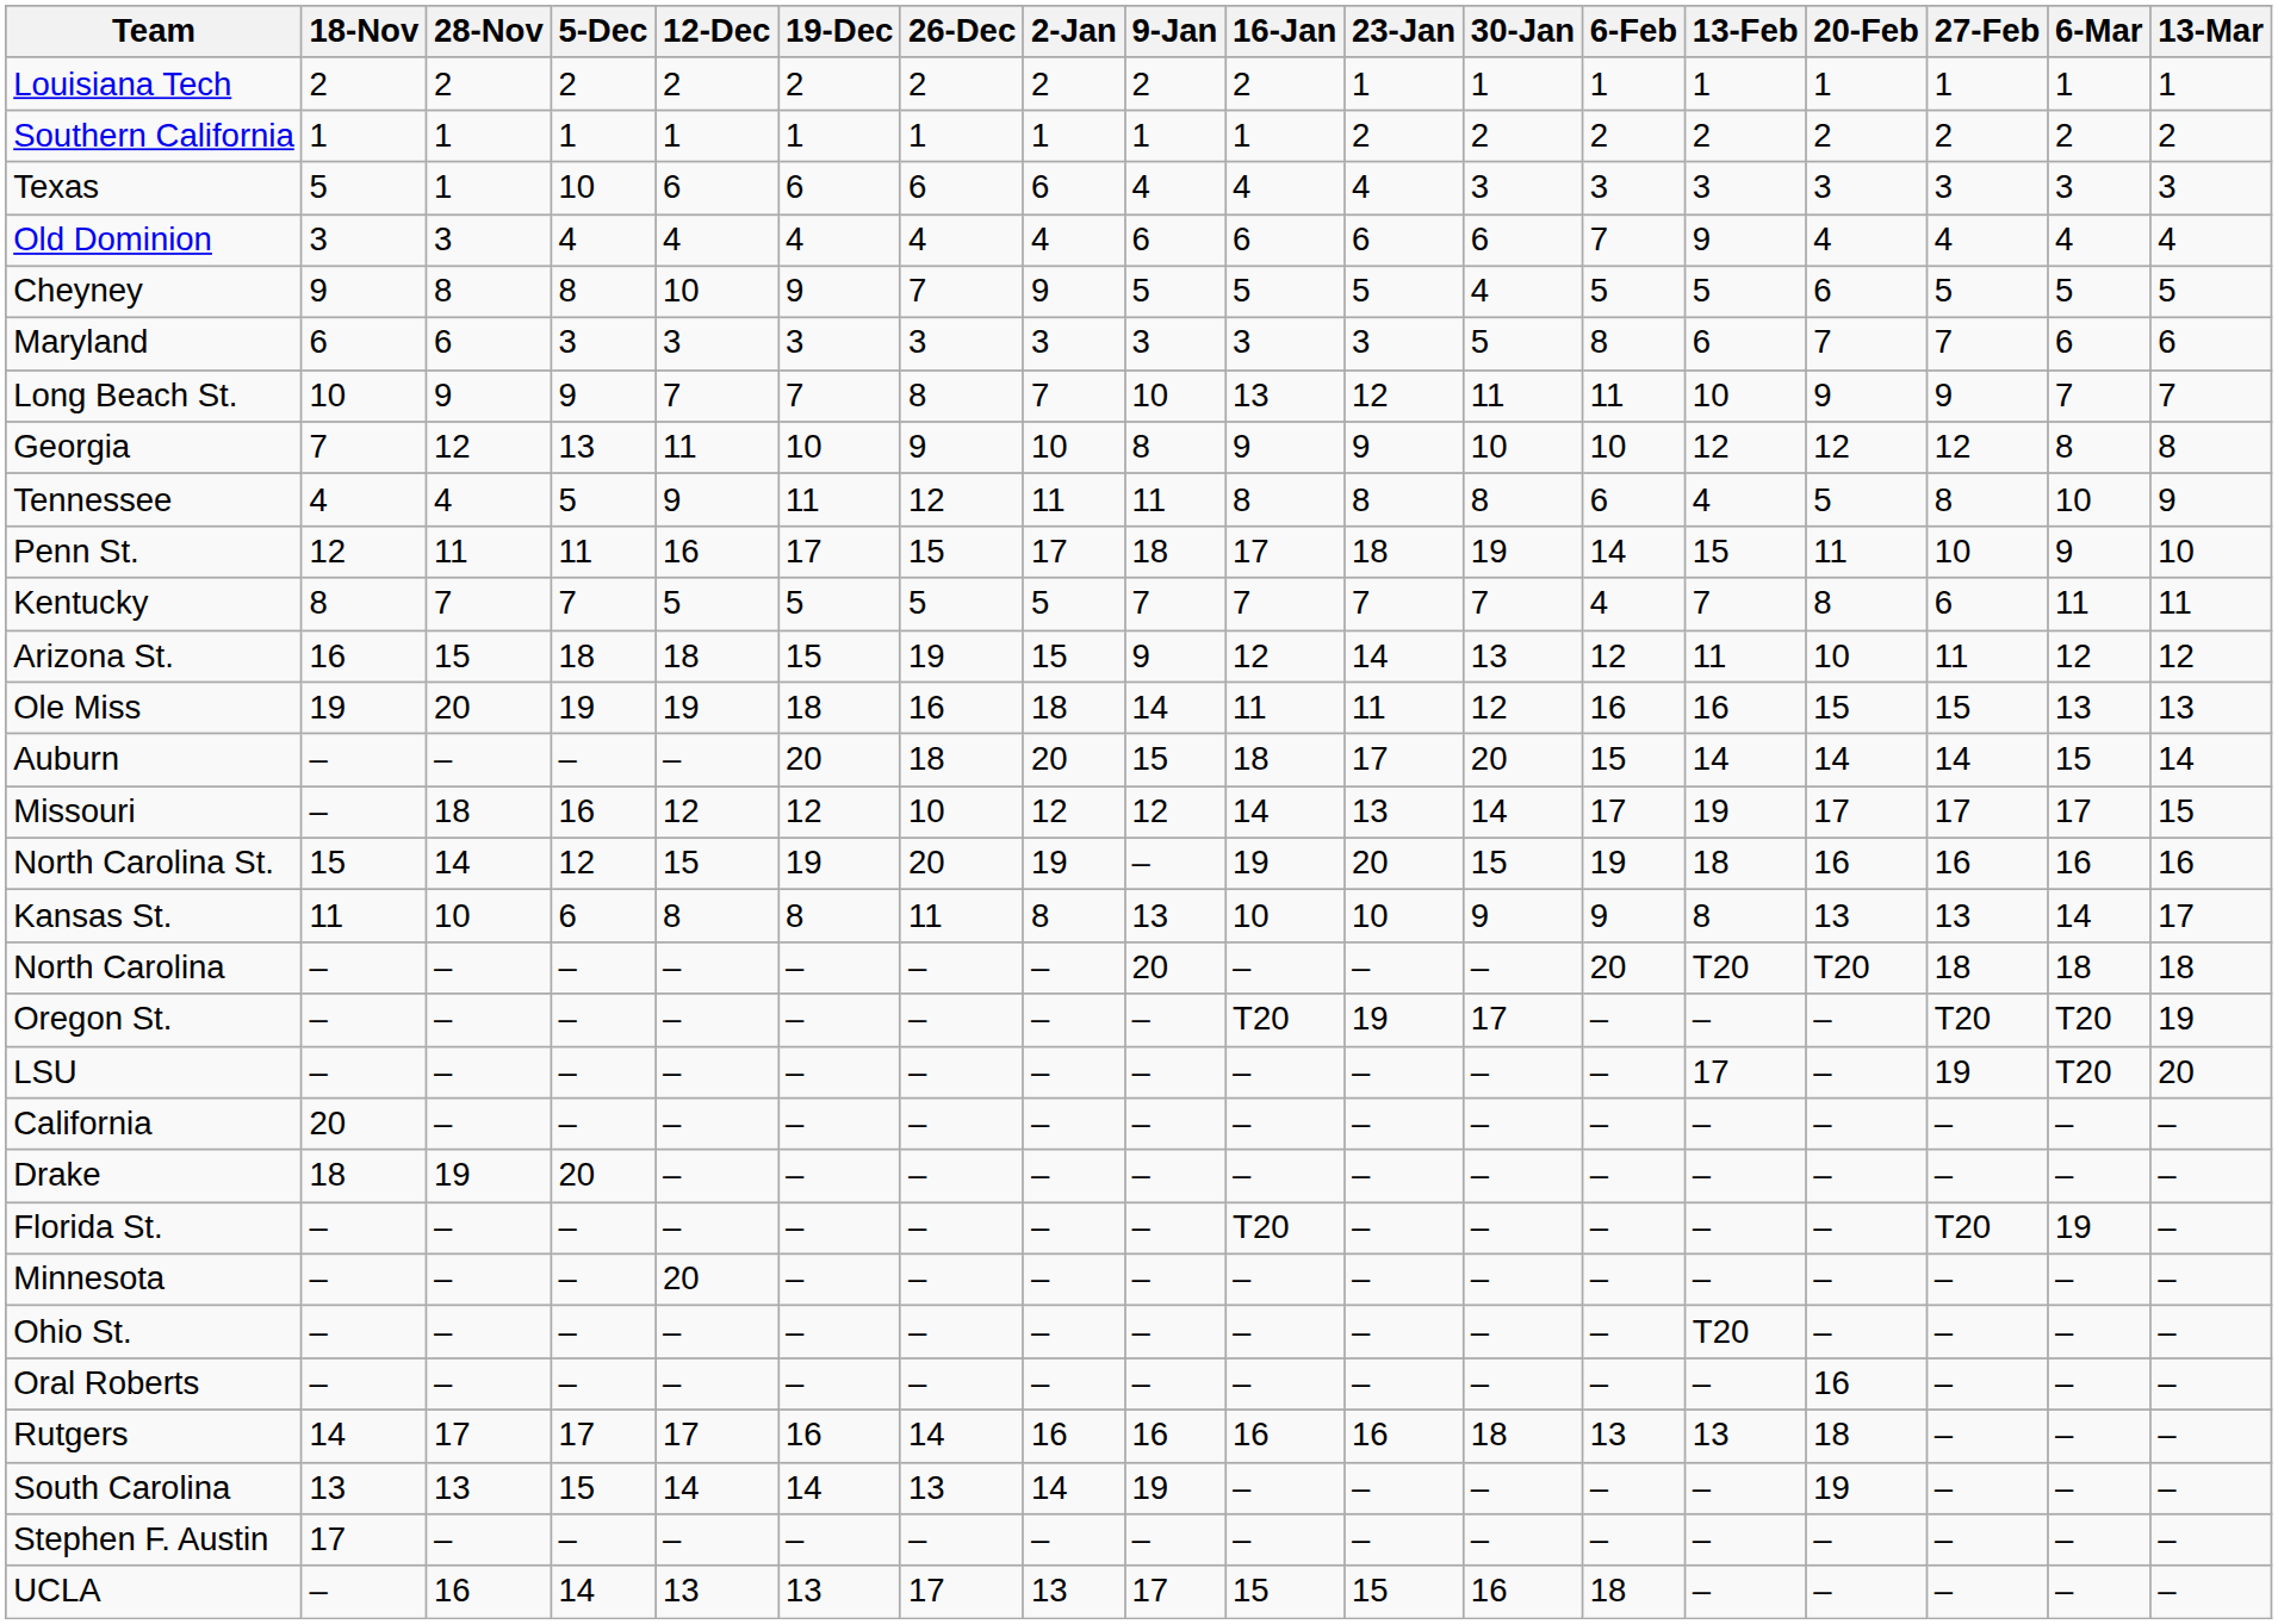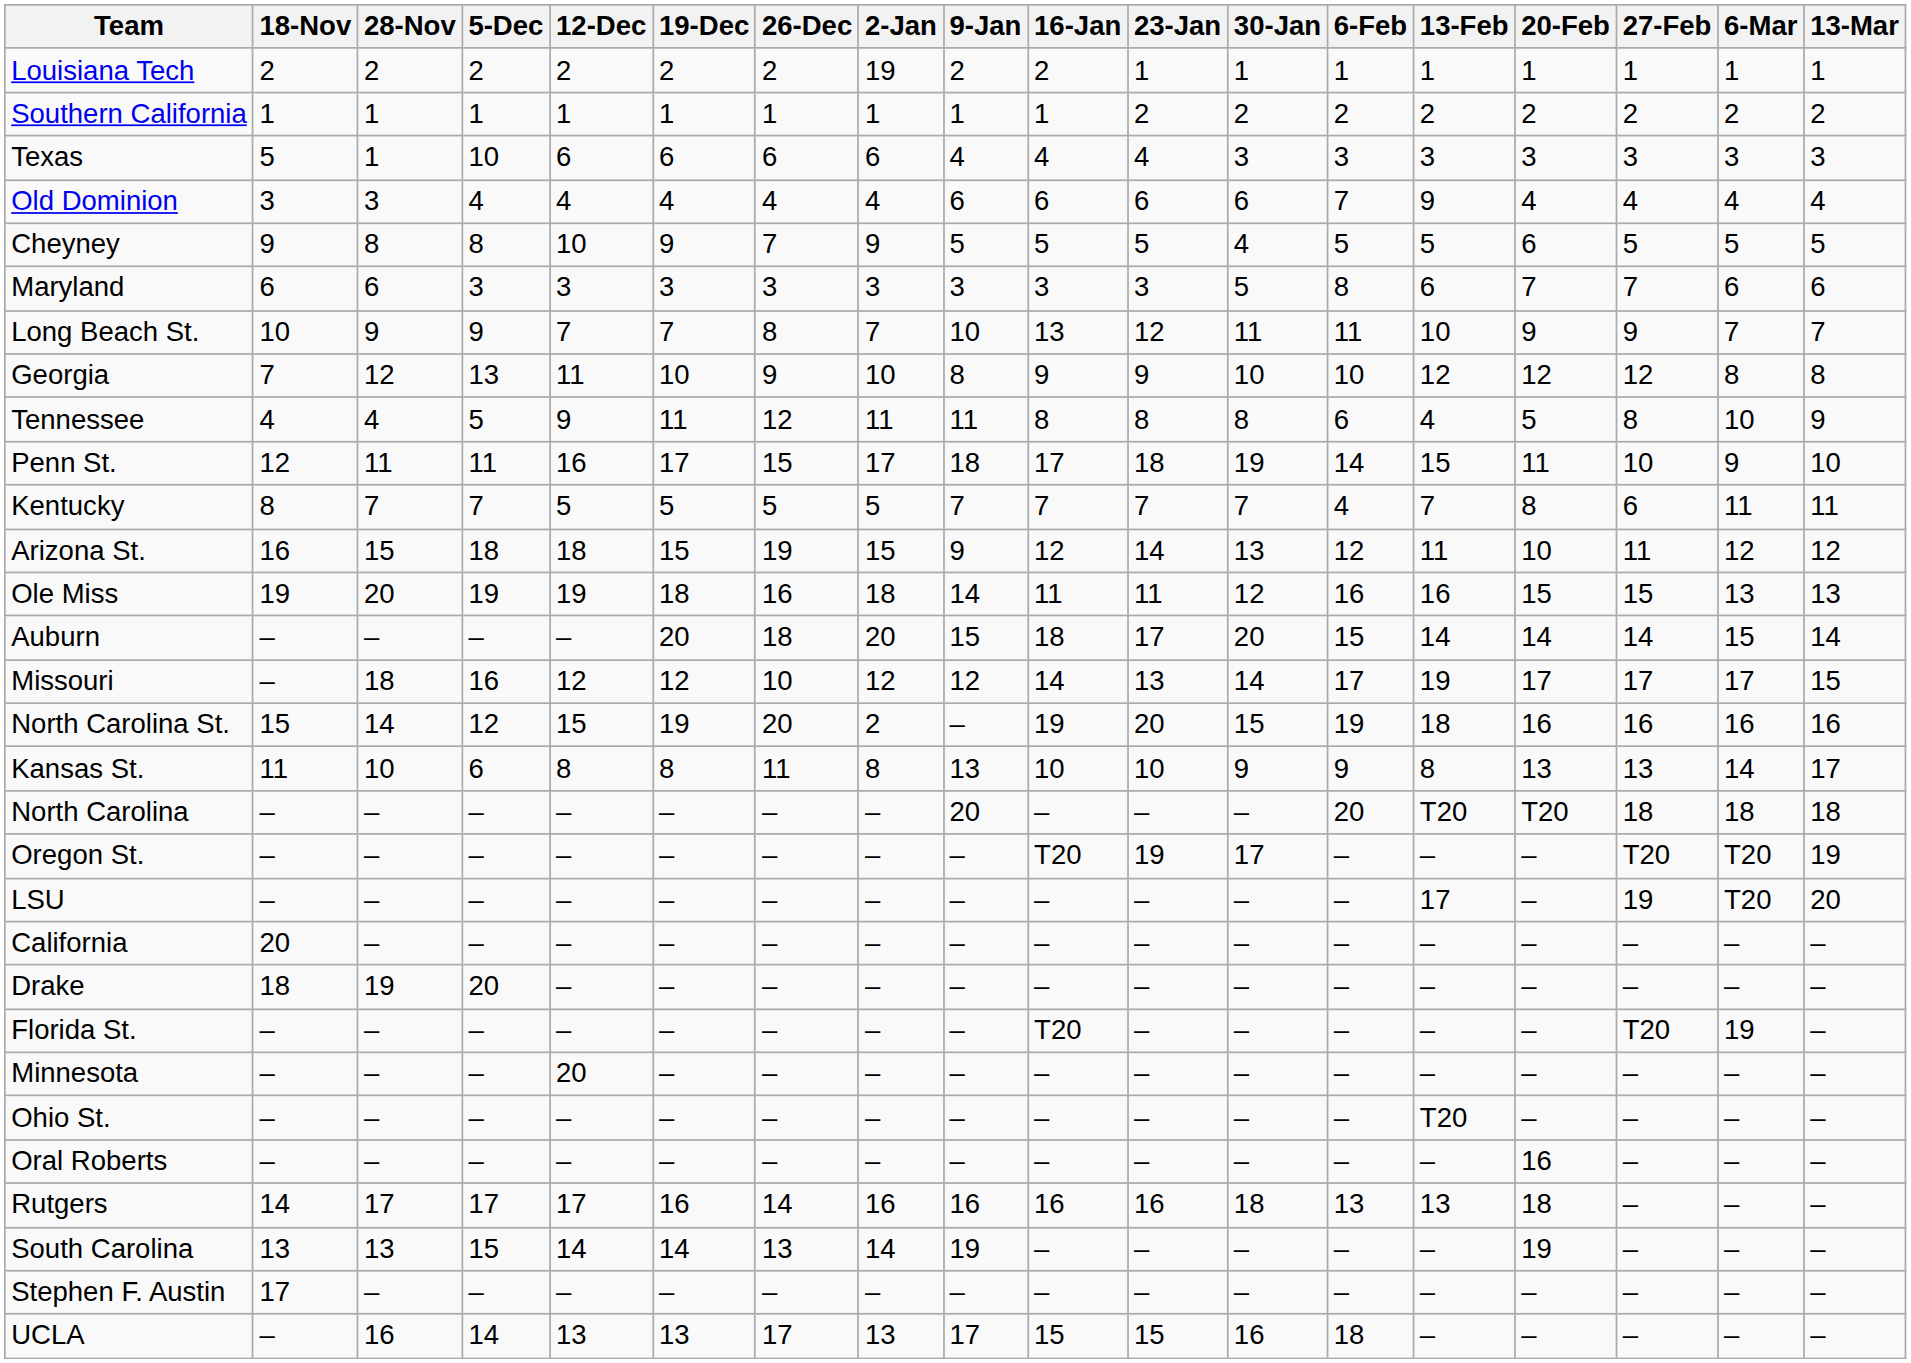Louisiana Tech | 2-Jan: 2 -> 19
North Carolina St. | 2-Jan: 19 -> 2
